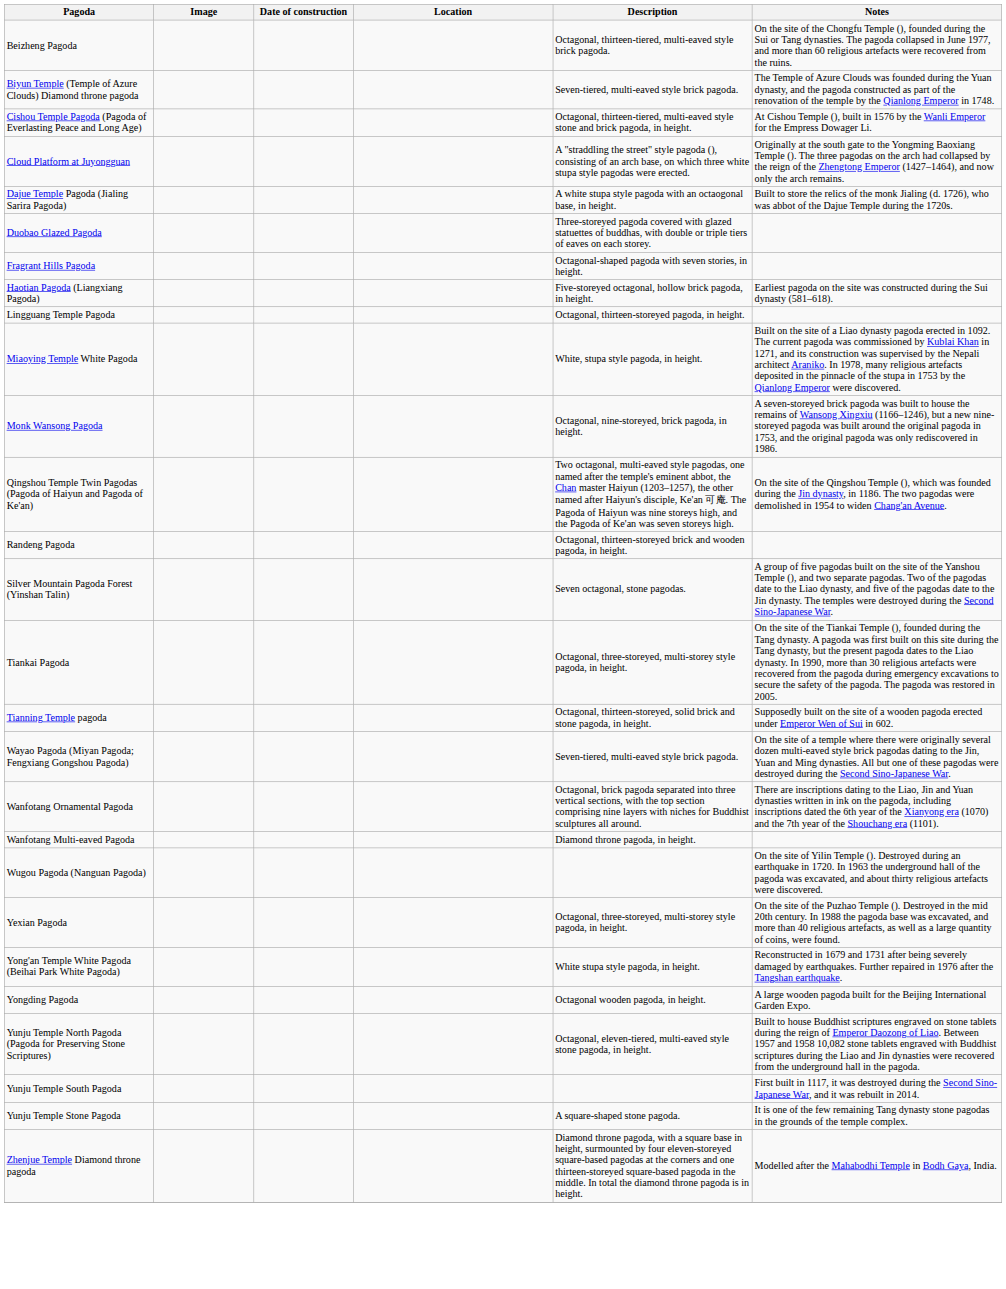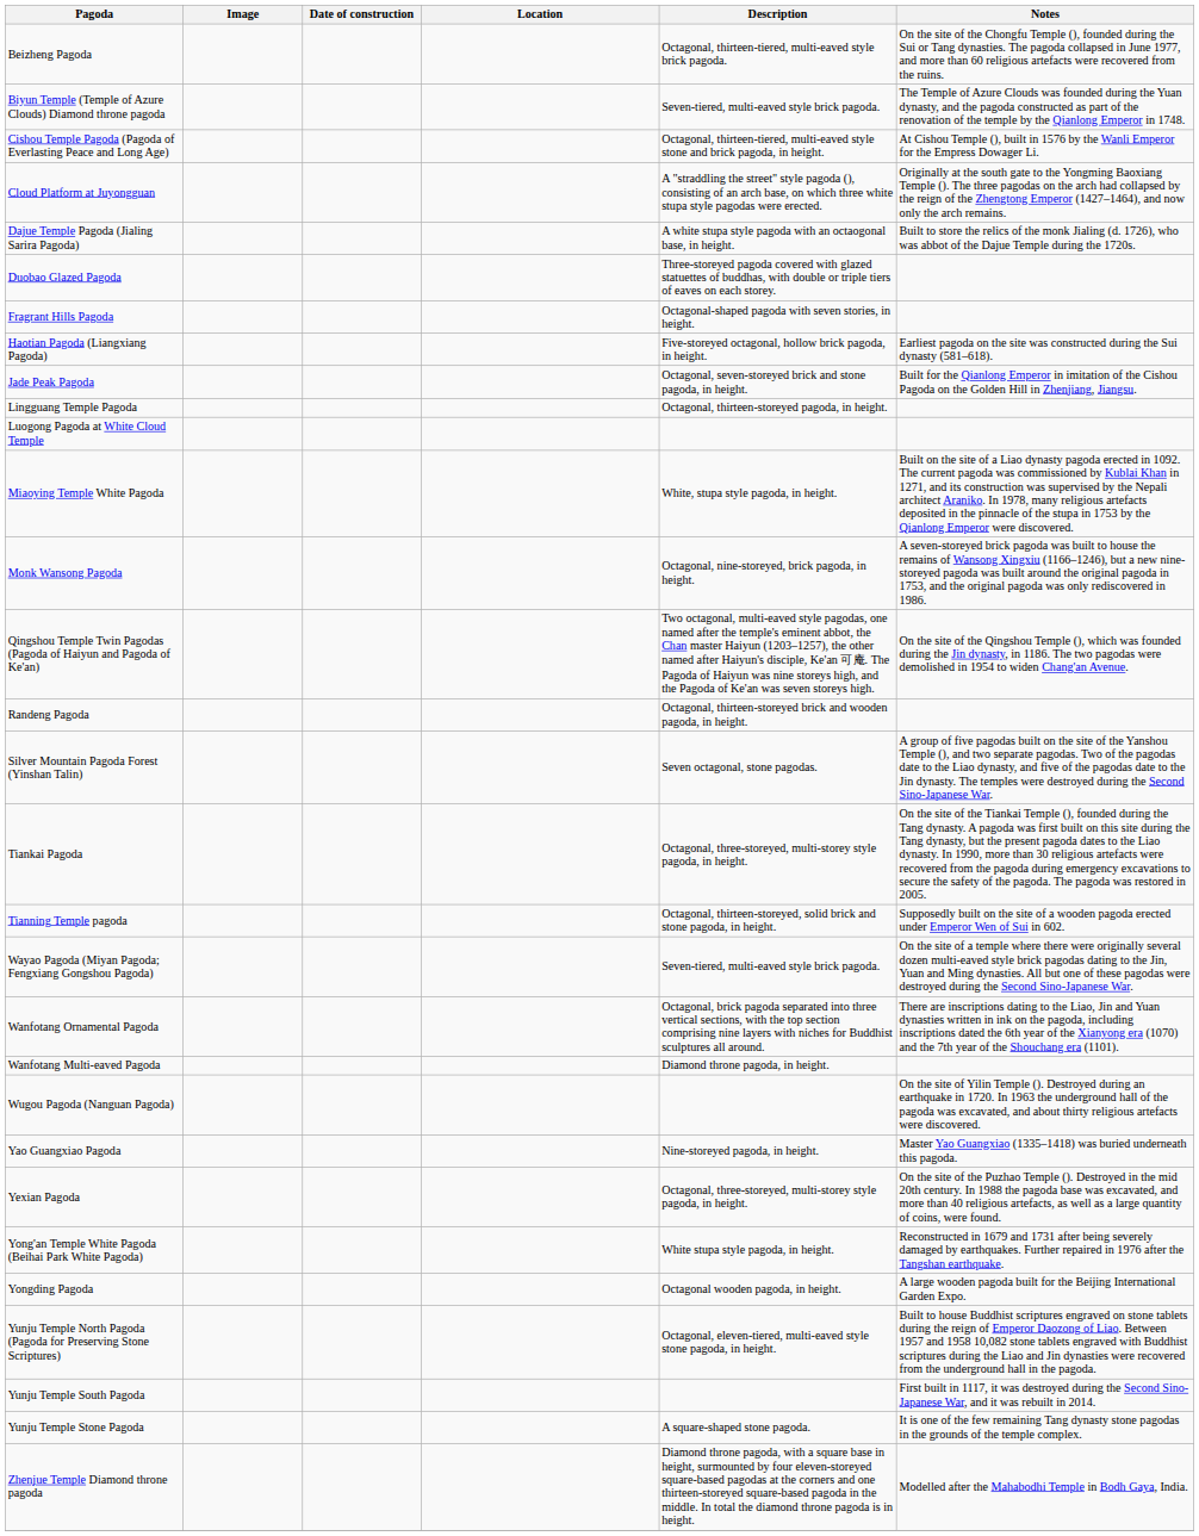+ row: Jade Peak Pagoda | Octagonal, seven-storeyed brick and stone pagoda, in height. | Built for the Qianlong Emperor in imitation of the Cishou Pagoda on the Golden Hill in Zhenjiang, Jiangsu.
+ row: Luogong Pagoda at White Cloud Temple
+ row: Yao Guangxiao Pagoda | Nine-storeyed pagoda, in height. | Master Yao Guangxiao (1335–1418) was buried underneath this pagoda.
